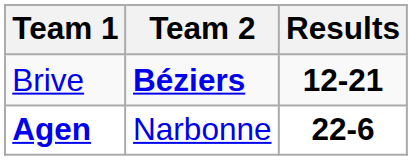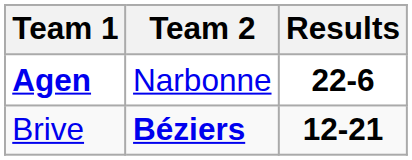rows swapped: Brive <-> Agen
